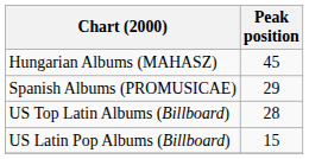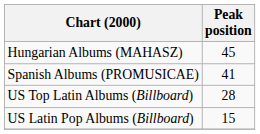Spanish Albums (PROMUSICAE) | Peak position: 29 -> 41
